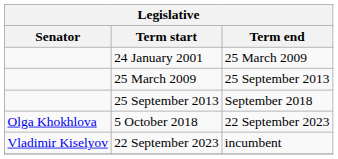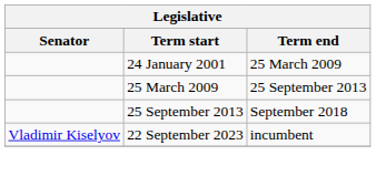- row: Olga Khokhlova | 5 October 2018 | 22 September 2023
